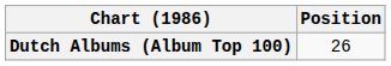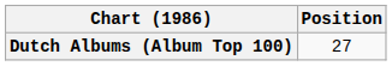Dutch Albums (Album Top 100) | Position: 26 -> 27
